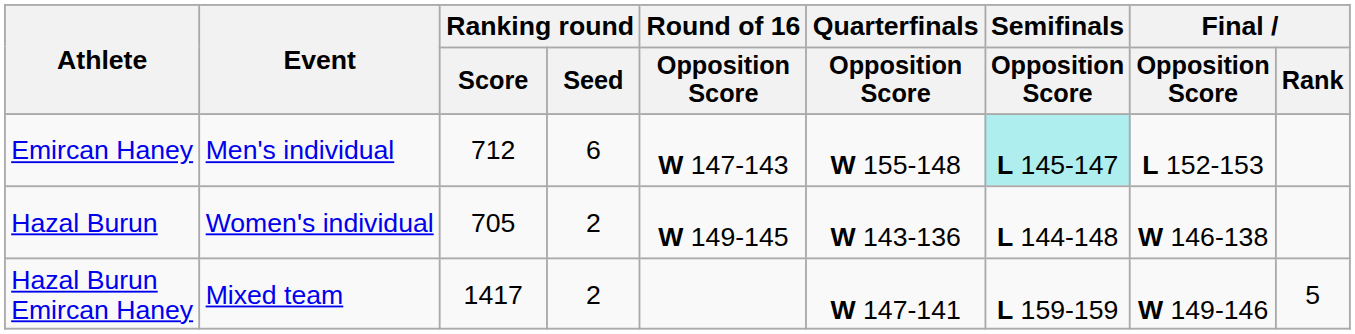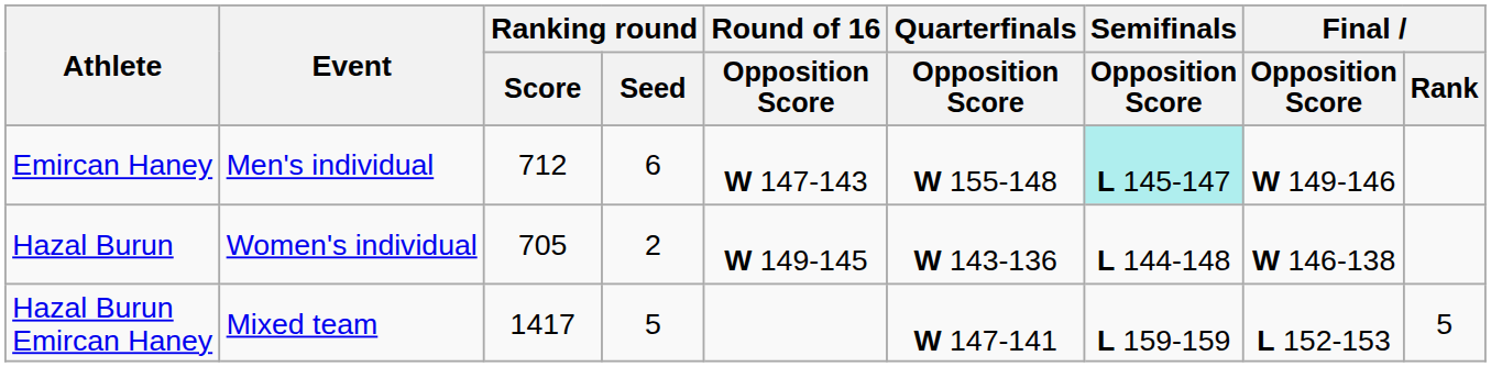Emircan Haney | Final / Opposition Score: L 152-153 -> W 149-146
Hazal Burun Emircan Haney | Ranking round / Seed: 2 -> 5
Hazal Burun Emircan Haney | Final / Opposition Score: W 149-146 -> L 152-153
